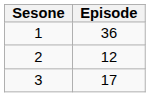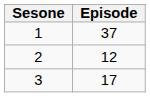1 | Episode: 36 -> 37
